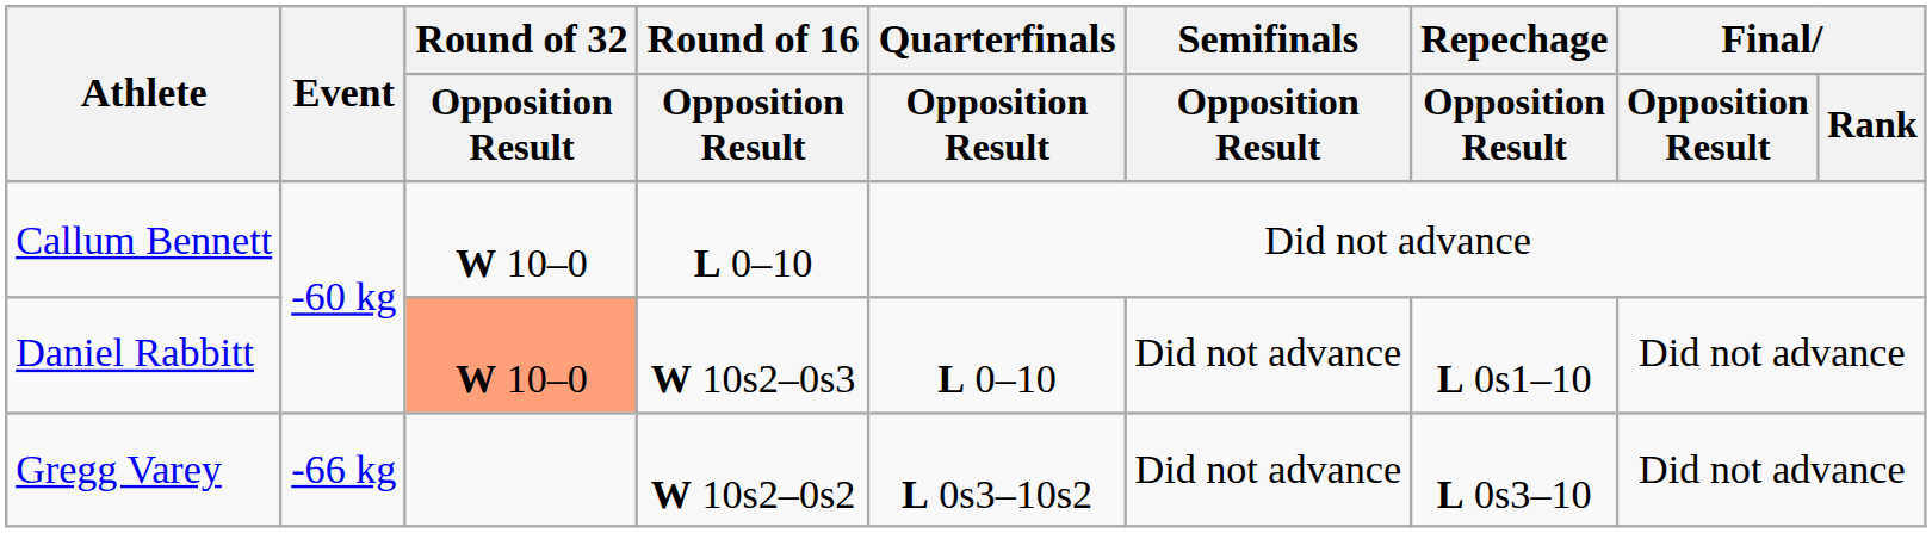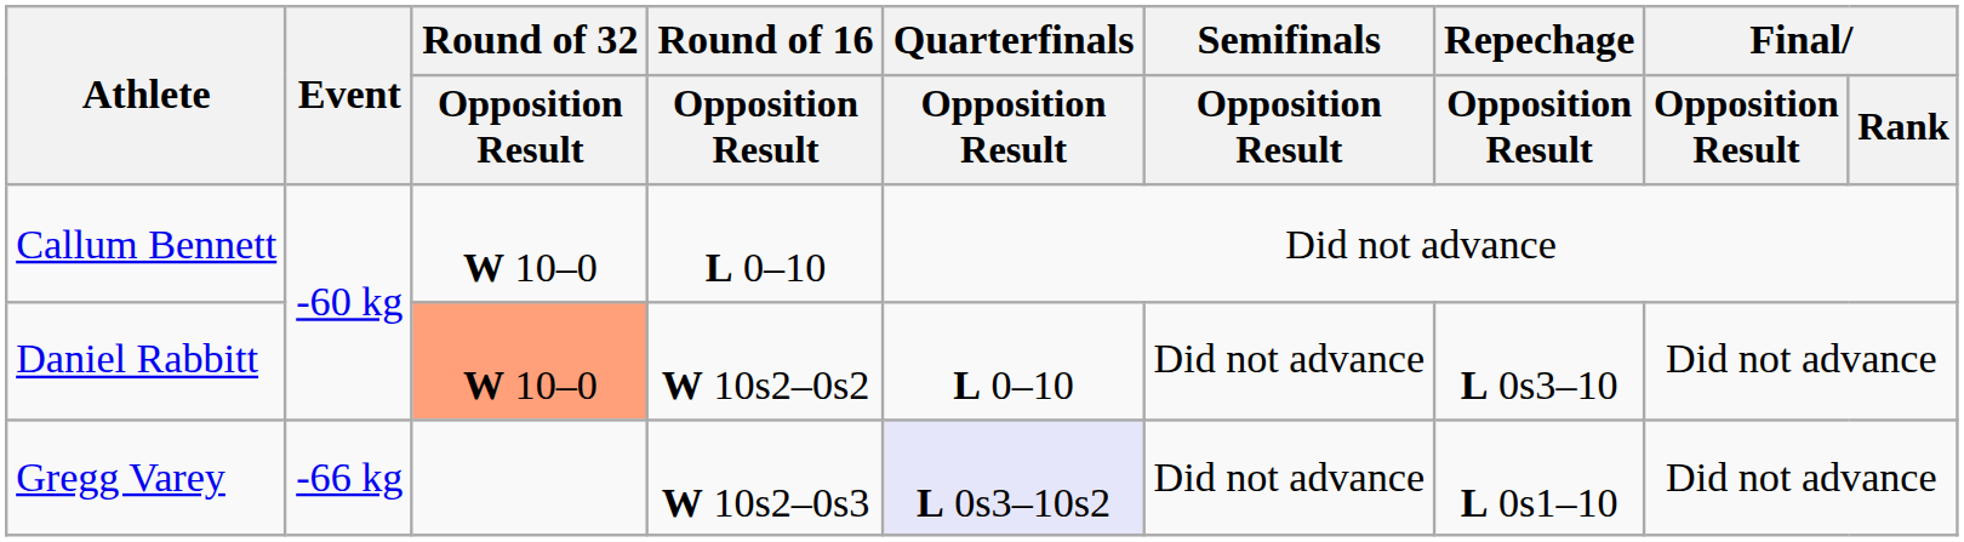Daniel Rabbitt | Round of 16 / Opposition Result: W 10s2–0s3 -> W 10s2–0s2
Daniel Rabbitt | Repechage / Opposition Result: L 0s1–10 -> L 0s3–10
Gregg Varey | Round of 16 / Opposition Result: W 10s2–0s2 -> W 10s2–0s3
Gregg Varey | Quarterfinals / Opposition Result: no background -> lavender background
Gregg Varey | Repechage / Opposition Result: L 0s3–10 -> L 0s1–10
